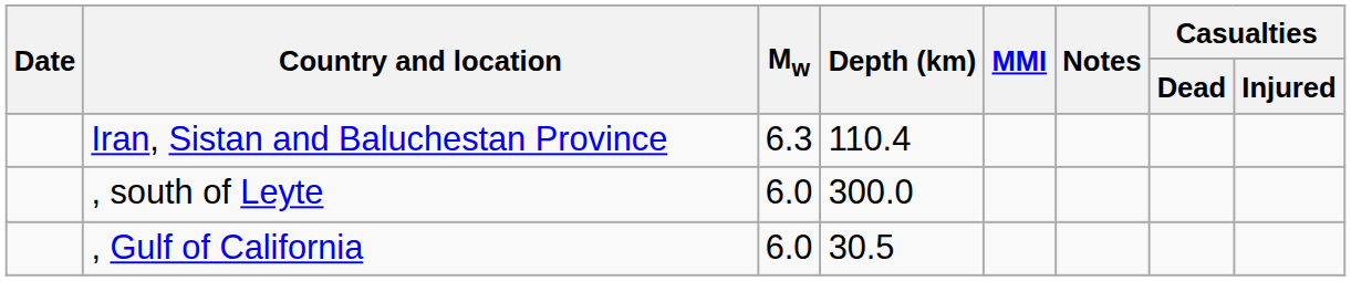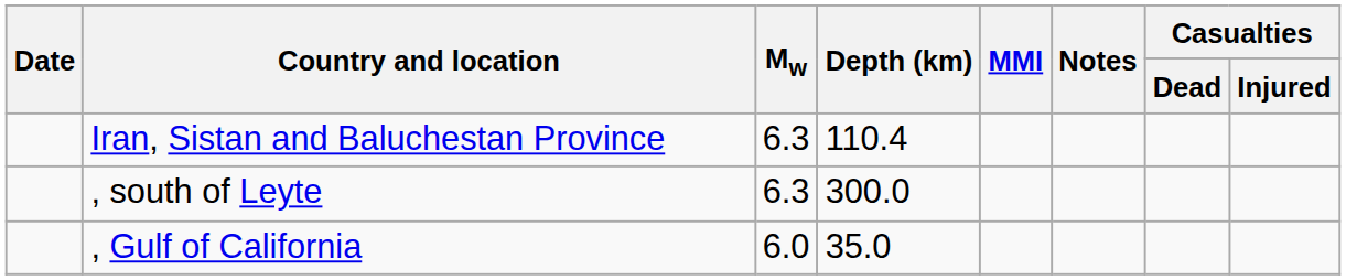, south of Leyte | Mw: 6.0 -> 6.3
, Gulf of California | Depth (km): 30.5 -> 35.0
